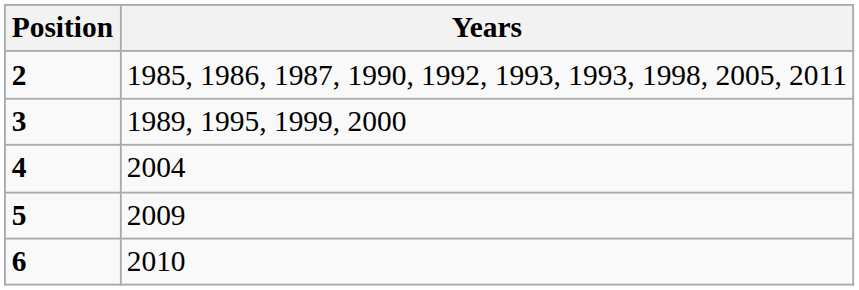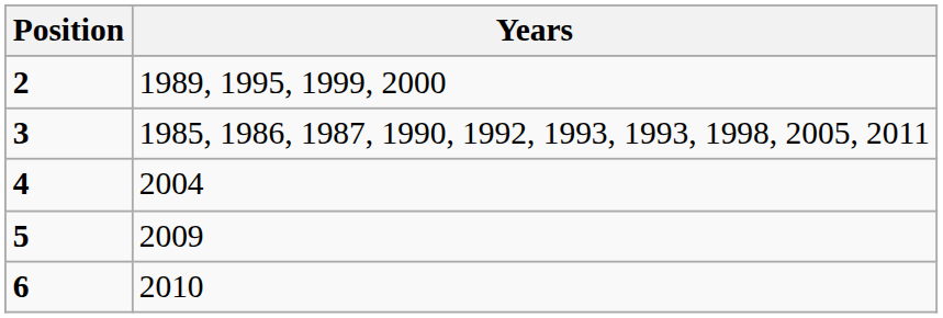2 | Years: 1985, 1986, 1987, 1990, 1992, 1993, 1993, 1998, 2005, 2011 -> 1989, 1995, 1999, 2000
3 | Years: 1989, 1995, 1999, 2000 -> 1985, 1986, 1987, 1990, 1992, 1993, 1993, 1998, 2005, 2011
